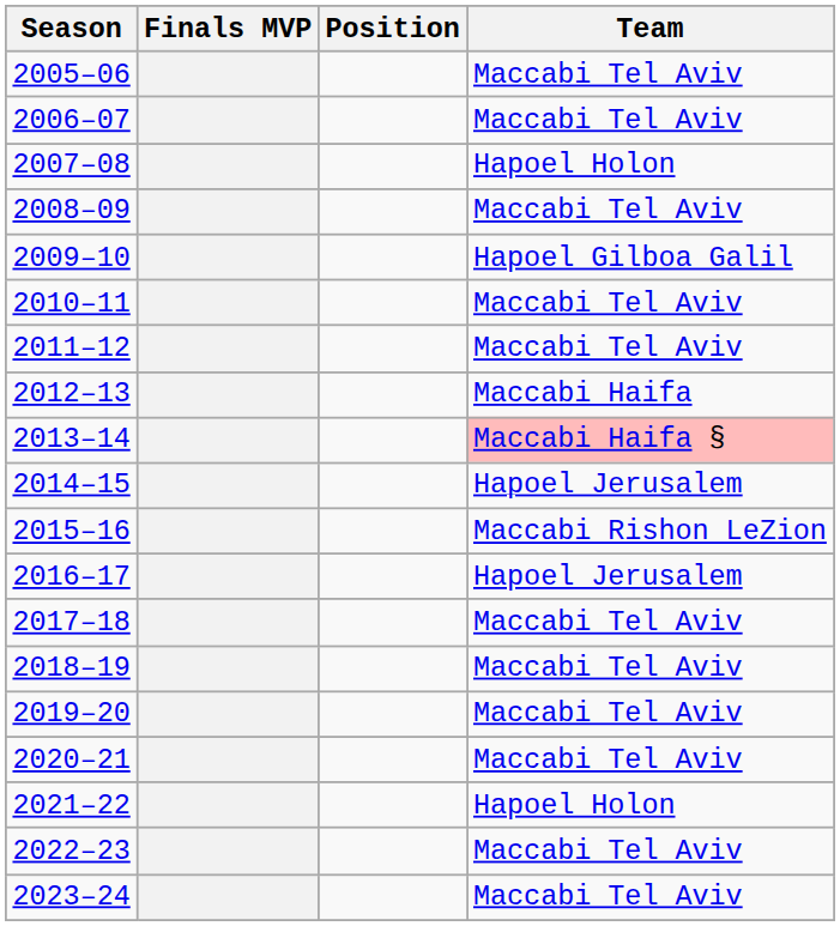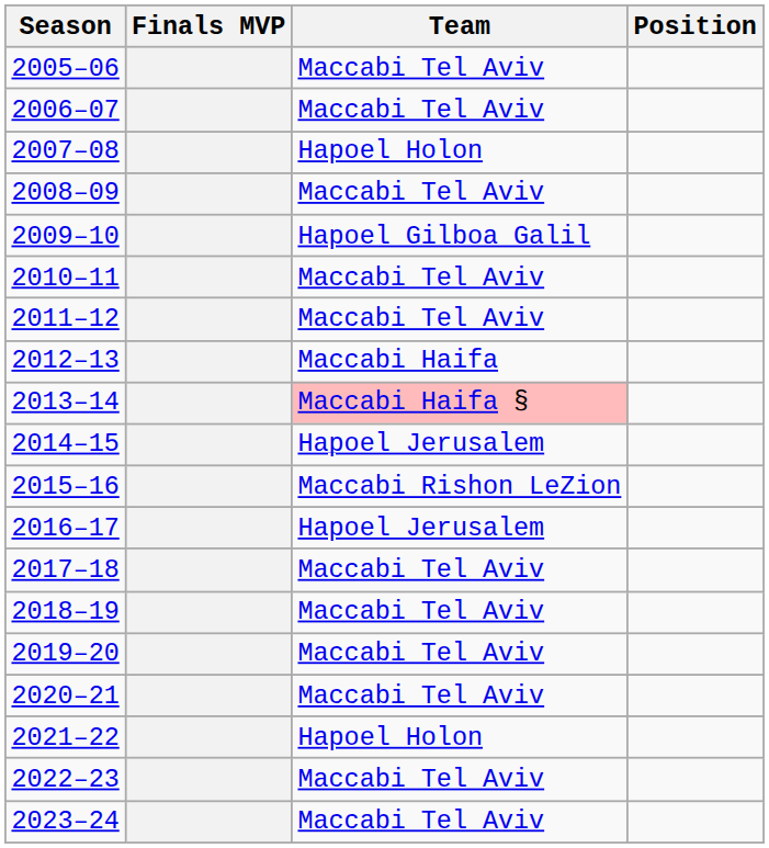columns swapped: Position <-> Team
